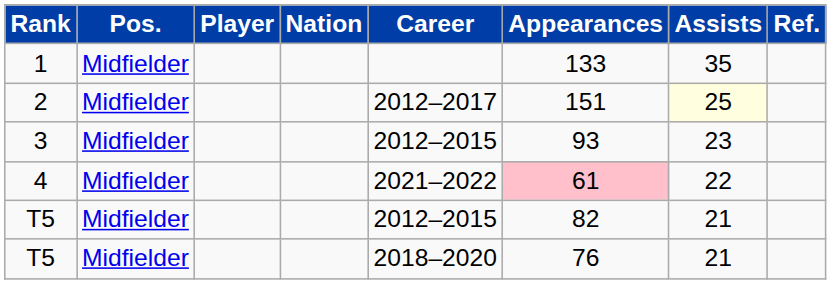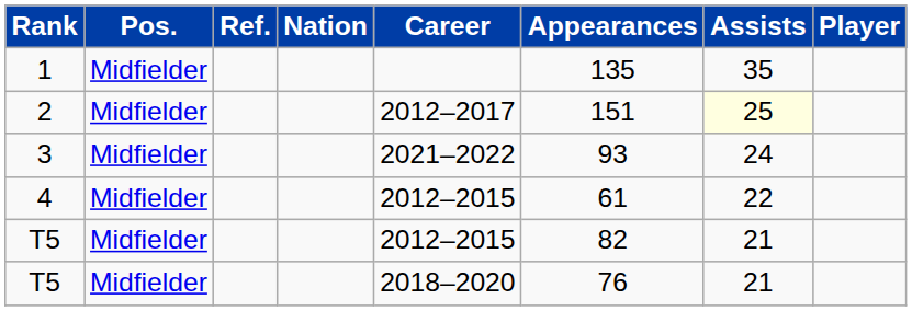columns swapped: Player <-> Ref.
1 | Appearances: 133 -> 135
3 | Career: 2012–2015 -> 2021–2022
3 | Assists: 23 -> 24
4 | Career: 2021–2022 -> 2012–2015
4 | Appearances: pink background -> no background
